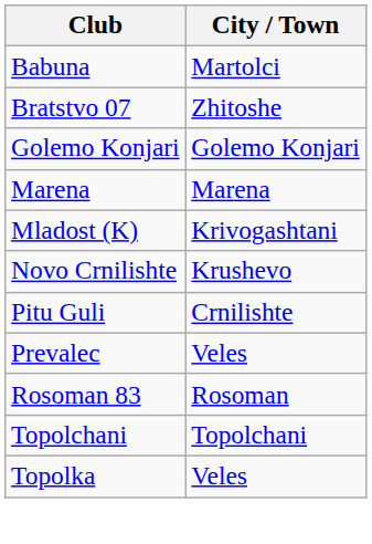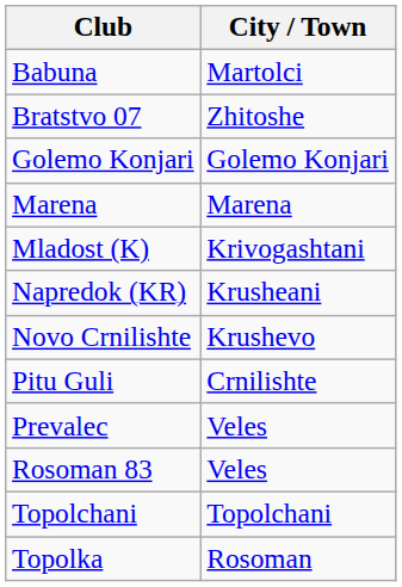+ row: Napredok (KR) | Krusheani
Rosoman 83 | City / Town: Rosoman -> Veles
Topolka | City / Town: Veles -> Rosoman
